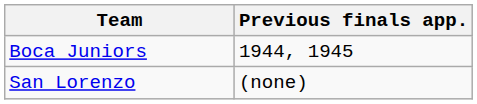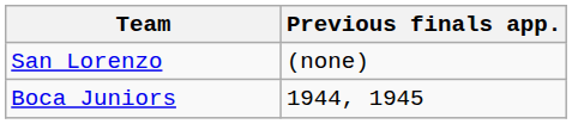rows swapped: Boca Juniors <-> San Lorenzo
